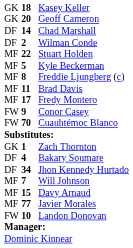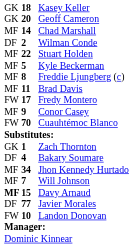Chad Marshall | column 1: DF -> MF
Fredy Montero | column 1: MF -> FW
Conor Casey | column 1: FW -> MF
Jhon Kennedy Hurtado | column 1: DF -> MF
Davy Arnaud | column 1: normal -> bold
Javier Morales | column 1: MF -> DF
